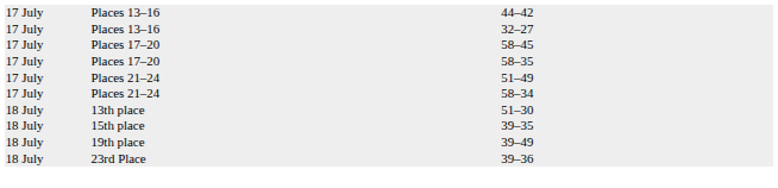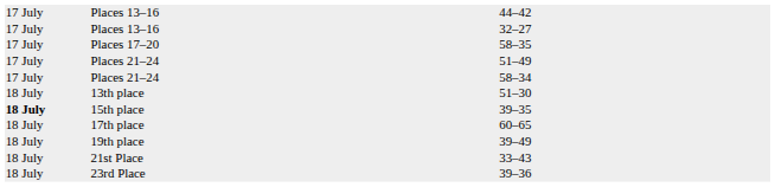- row: 17 July | Places 17–20 | 58–45
39–35 | column 1: normal -> bold
+ row: 18 July | 17th place | 60–65
+ row: 18 July | 21st Place | 33–43
